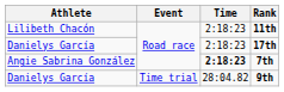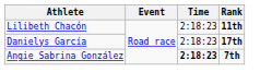- row: Danielys García | Time trial | 28:04.82 | 9th
